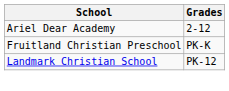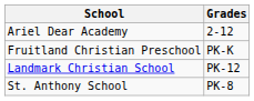+ row: St. Anthony School | PK-8
